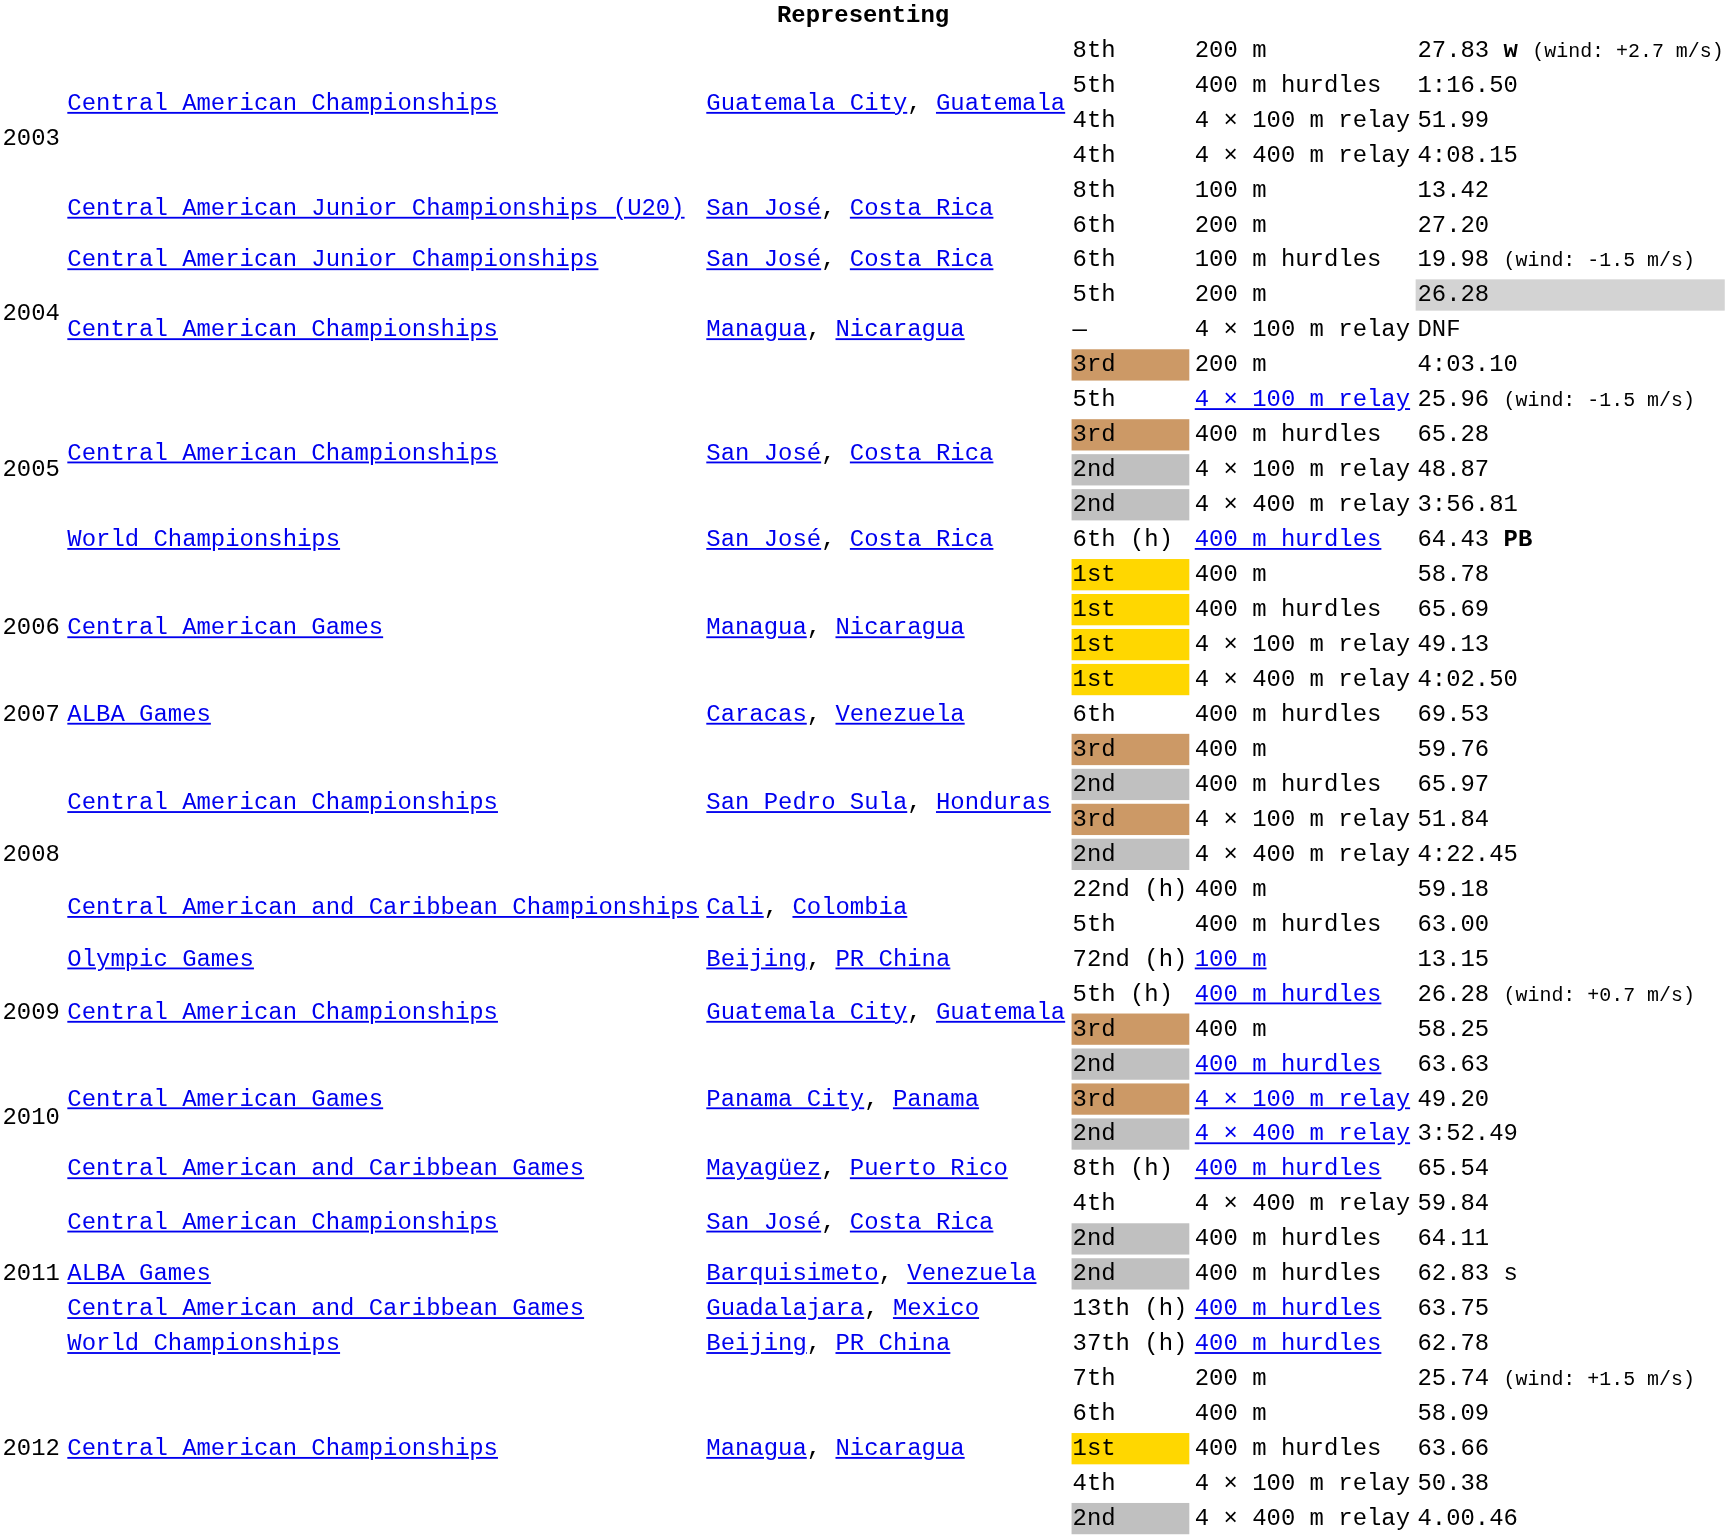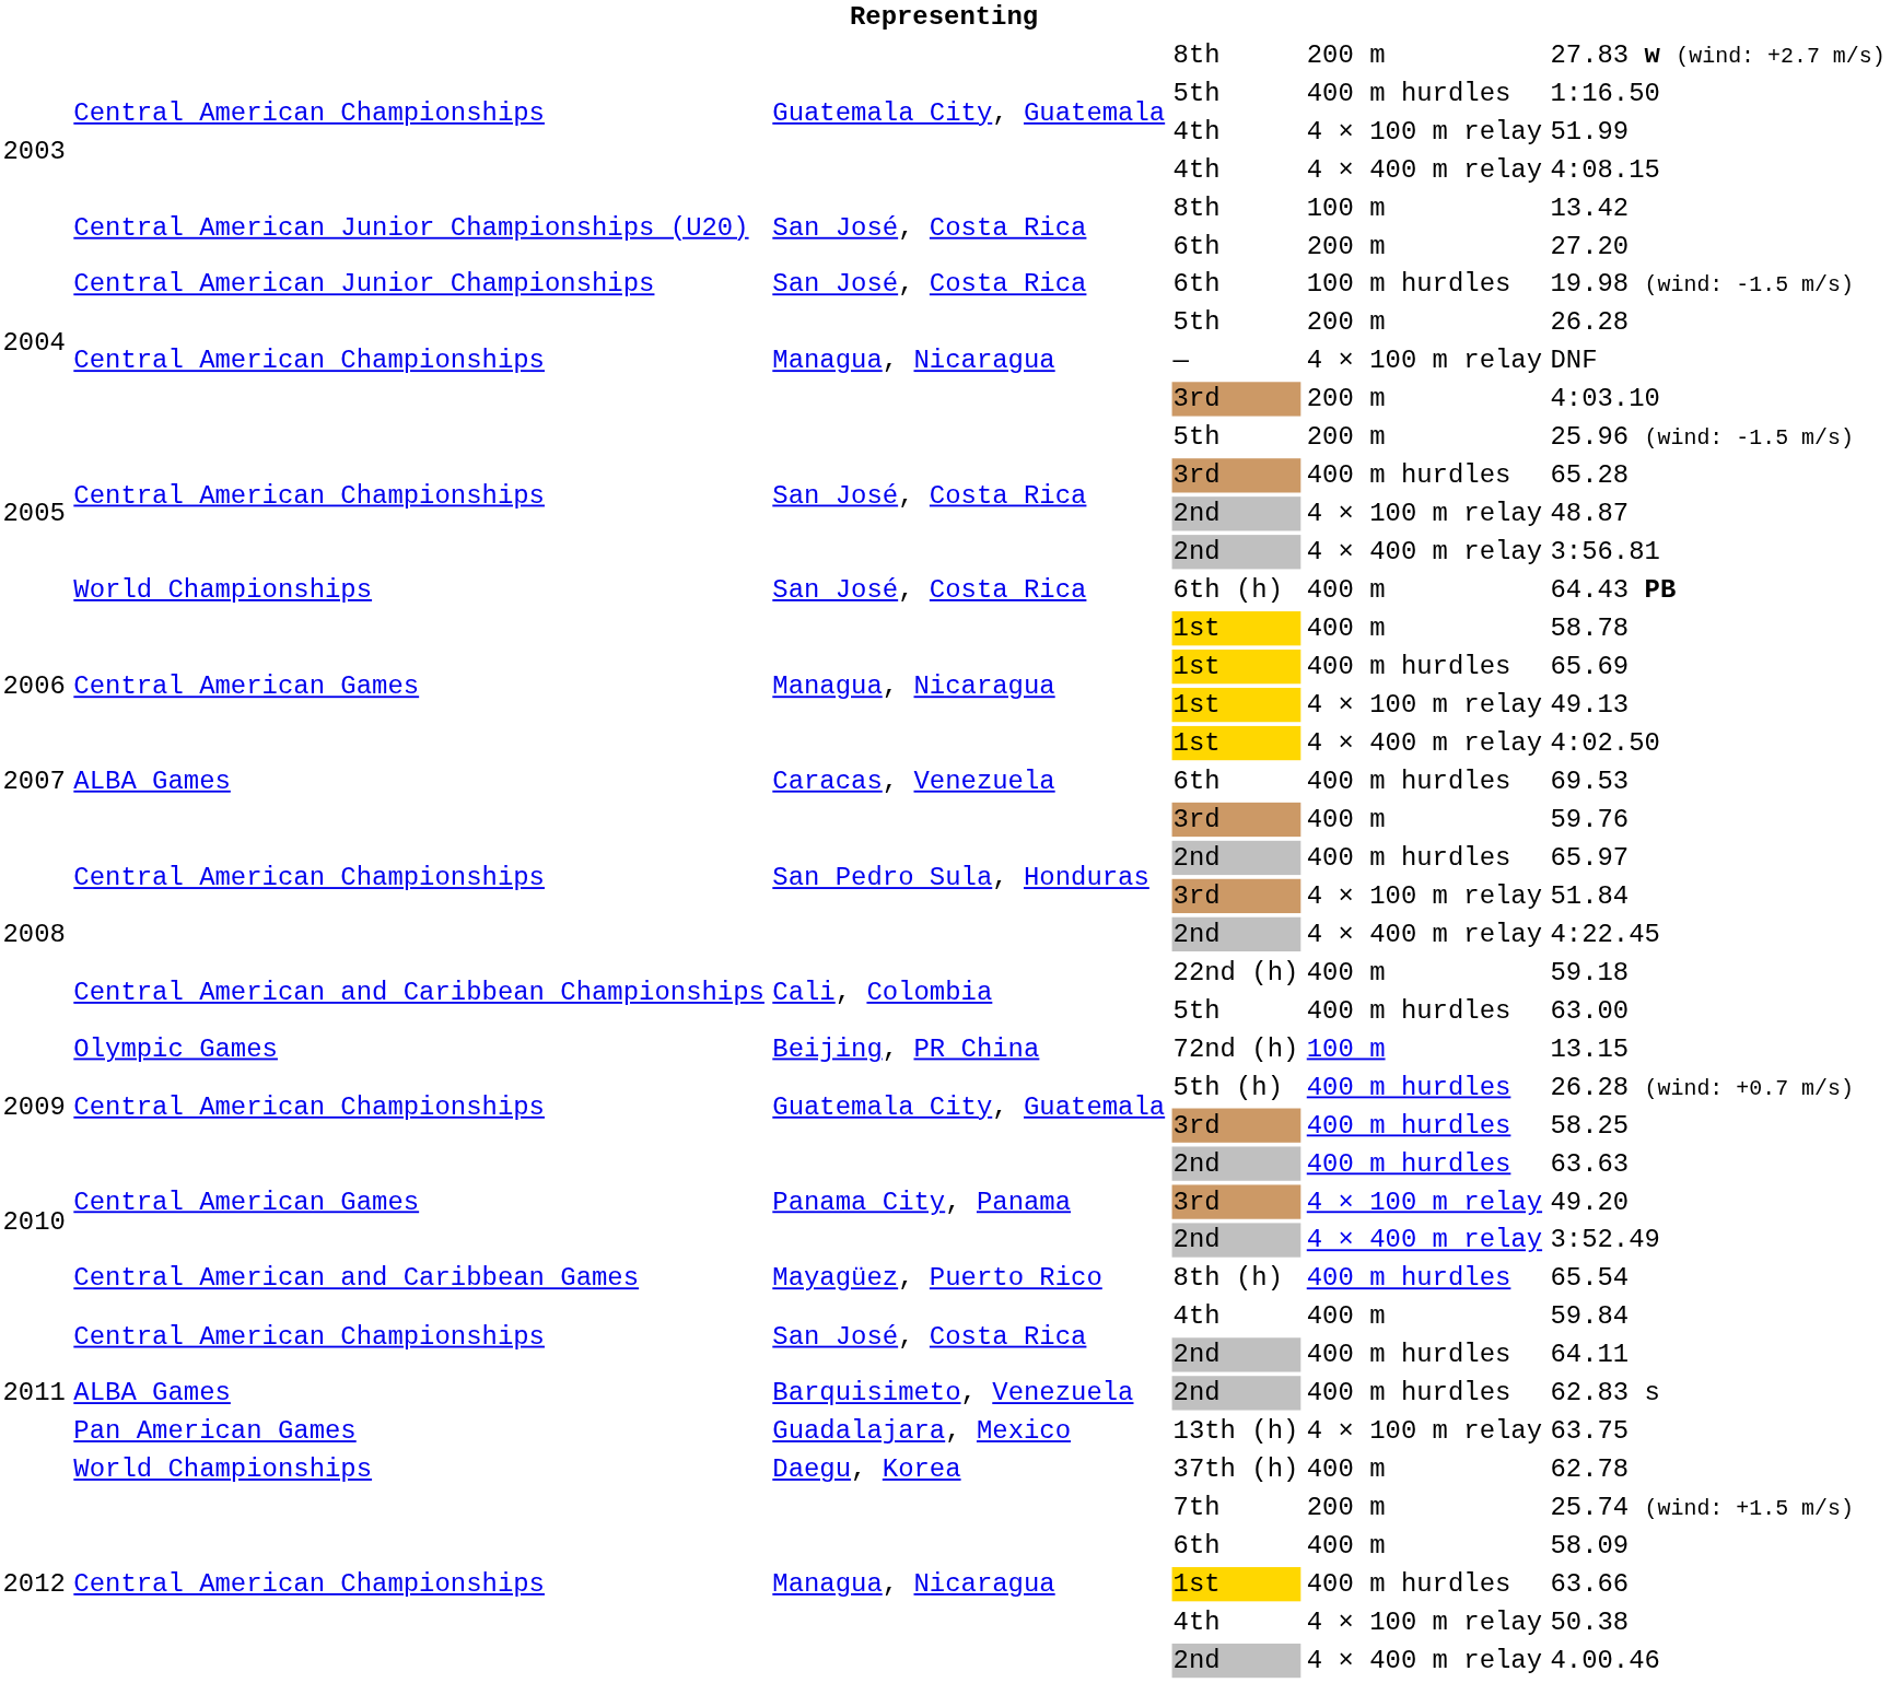2004 / 5th | column 6: lightgrey background -> no background
2005 / 5th | column 5: 4 × 100 m relay -> 200 m
6th (h) | column 5: 400 m hurdles -> 400 m
2009 / 3rd | column 5: 400 m -> 400 m hurdles
2011 / 4th | column 5: 4 × 400 m relay -> 400 m
13th (h) | column 2: Central American and Caribbean Games -> Pan American Games
13th (h) | column 5: 400 m hurdles -> 4 × 100 m relay
37th (h) | column 3: Beijing, PR China -> Daegu, Korea
37th (h) | column 5: 400 m hurdles -> 400 m
